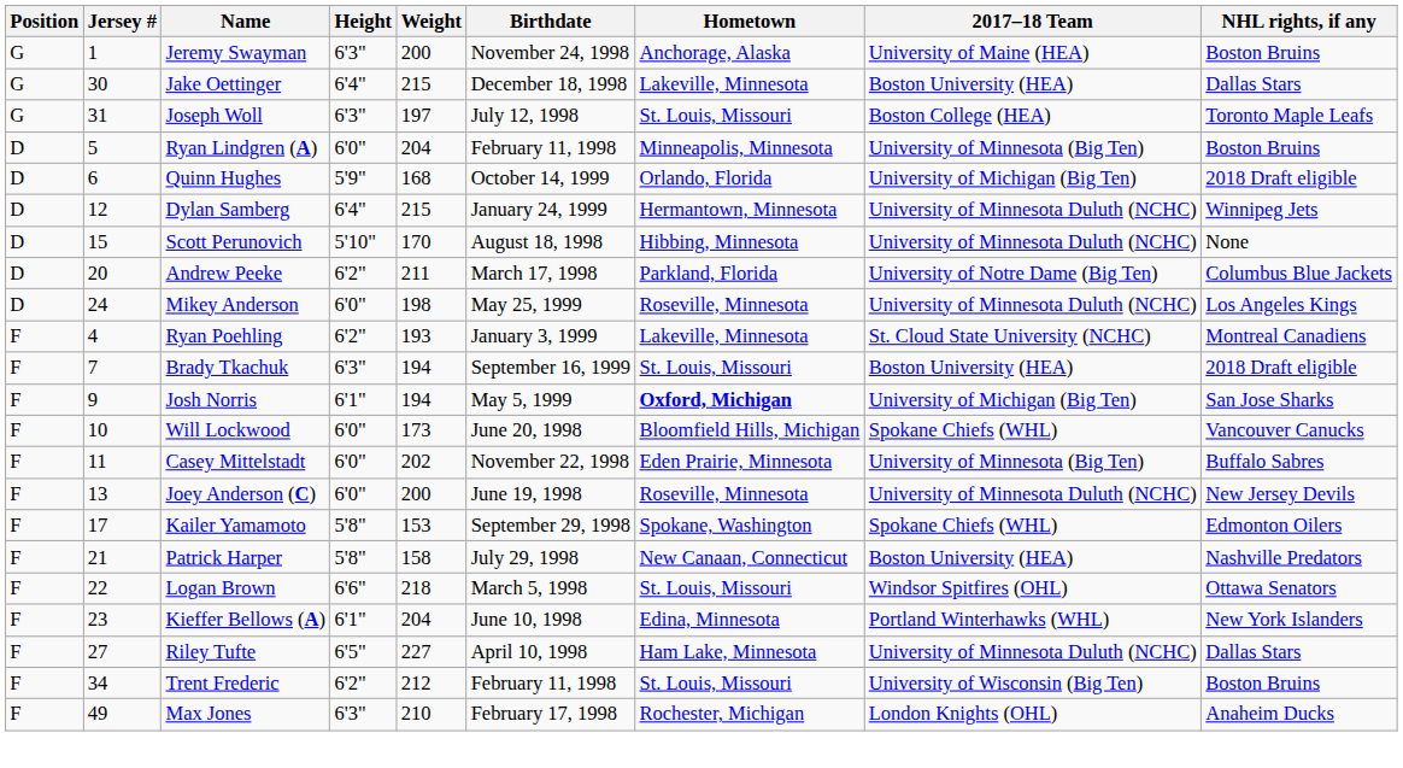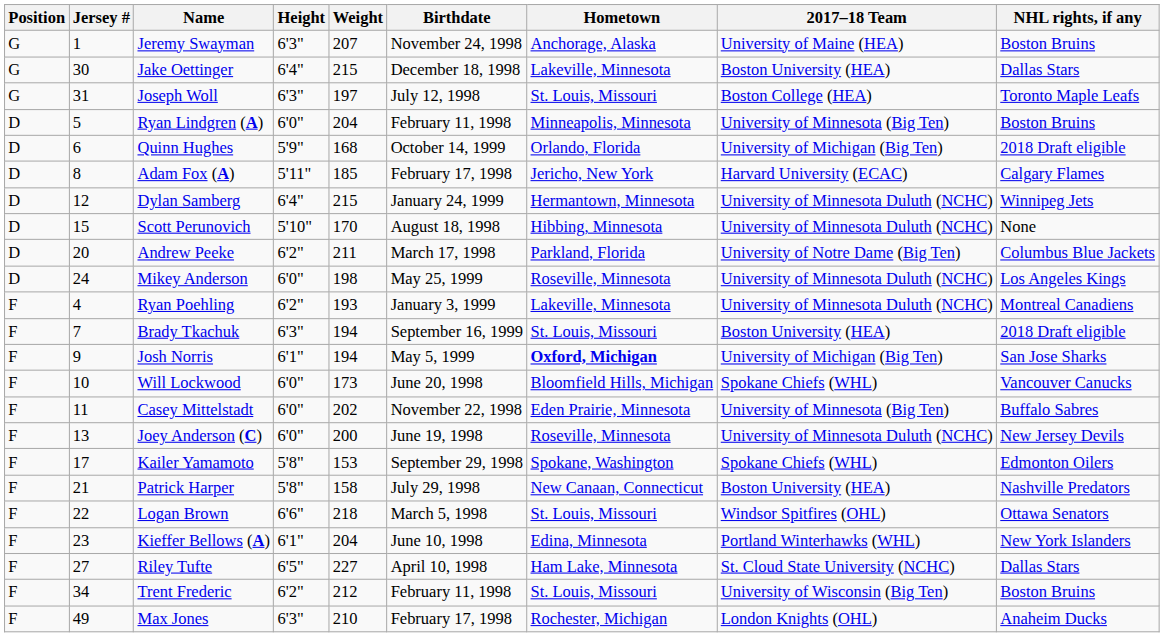Jeremy Swayman | Weight: 200 -> 207
+ row: D | 8 | Adam Fox (A) | 5'11" | 185 | February 17, 1998 | Jericho, New York | Harvard University (ECAC) | Calgary Flames
Ryan Poehling | 2017–18 Team: St. Cloud State University (NCHC) -> University of Minnesota Duluth (NCHC)
Riley Tufte | 2017–18 Team: University of Minnesota Duluth (NCHC) -> St. Cloud State University (NCHC)
